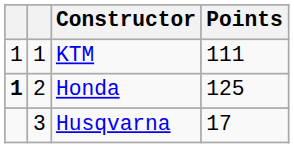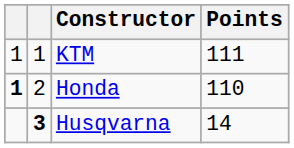Honda | Points: 125 -> 110
Husqvarna | column 2: normal -> bold
Husqvarna | Points: 17 -> 14
